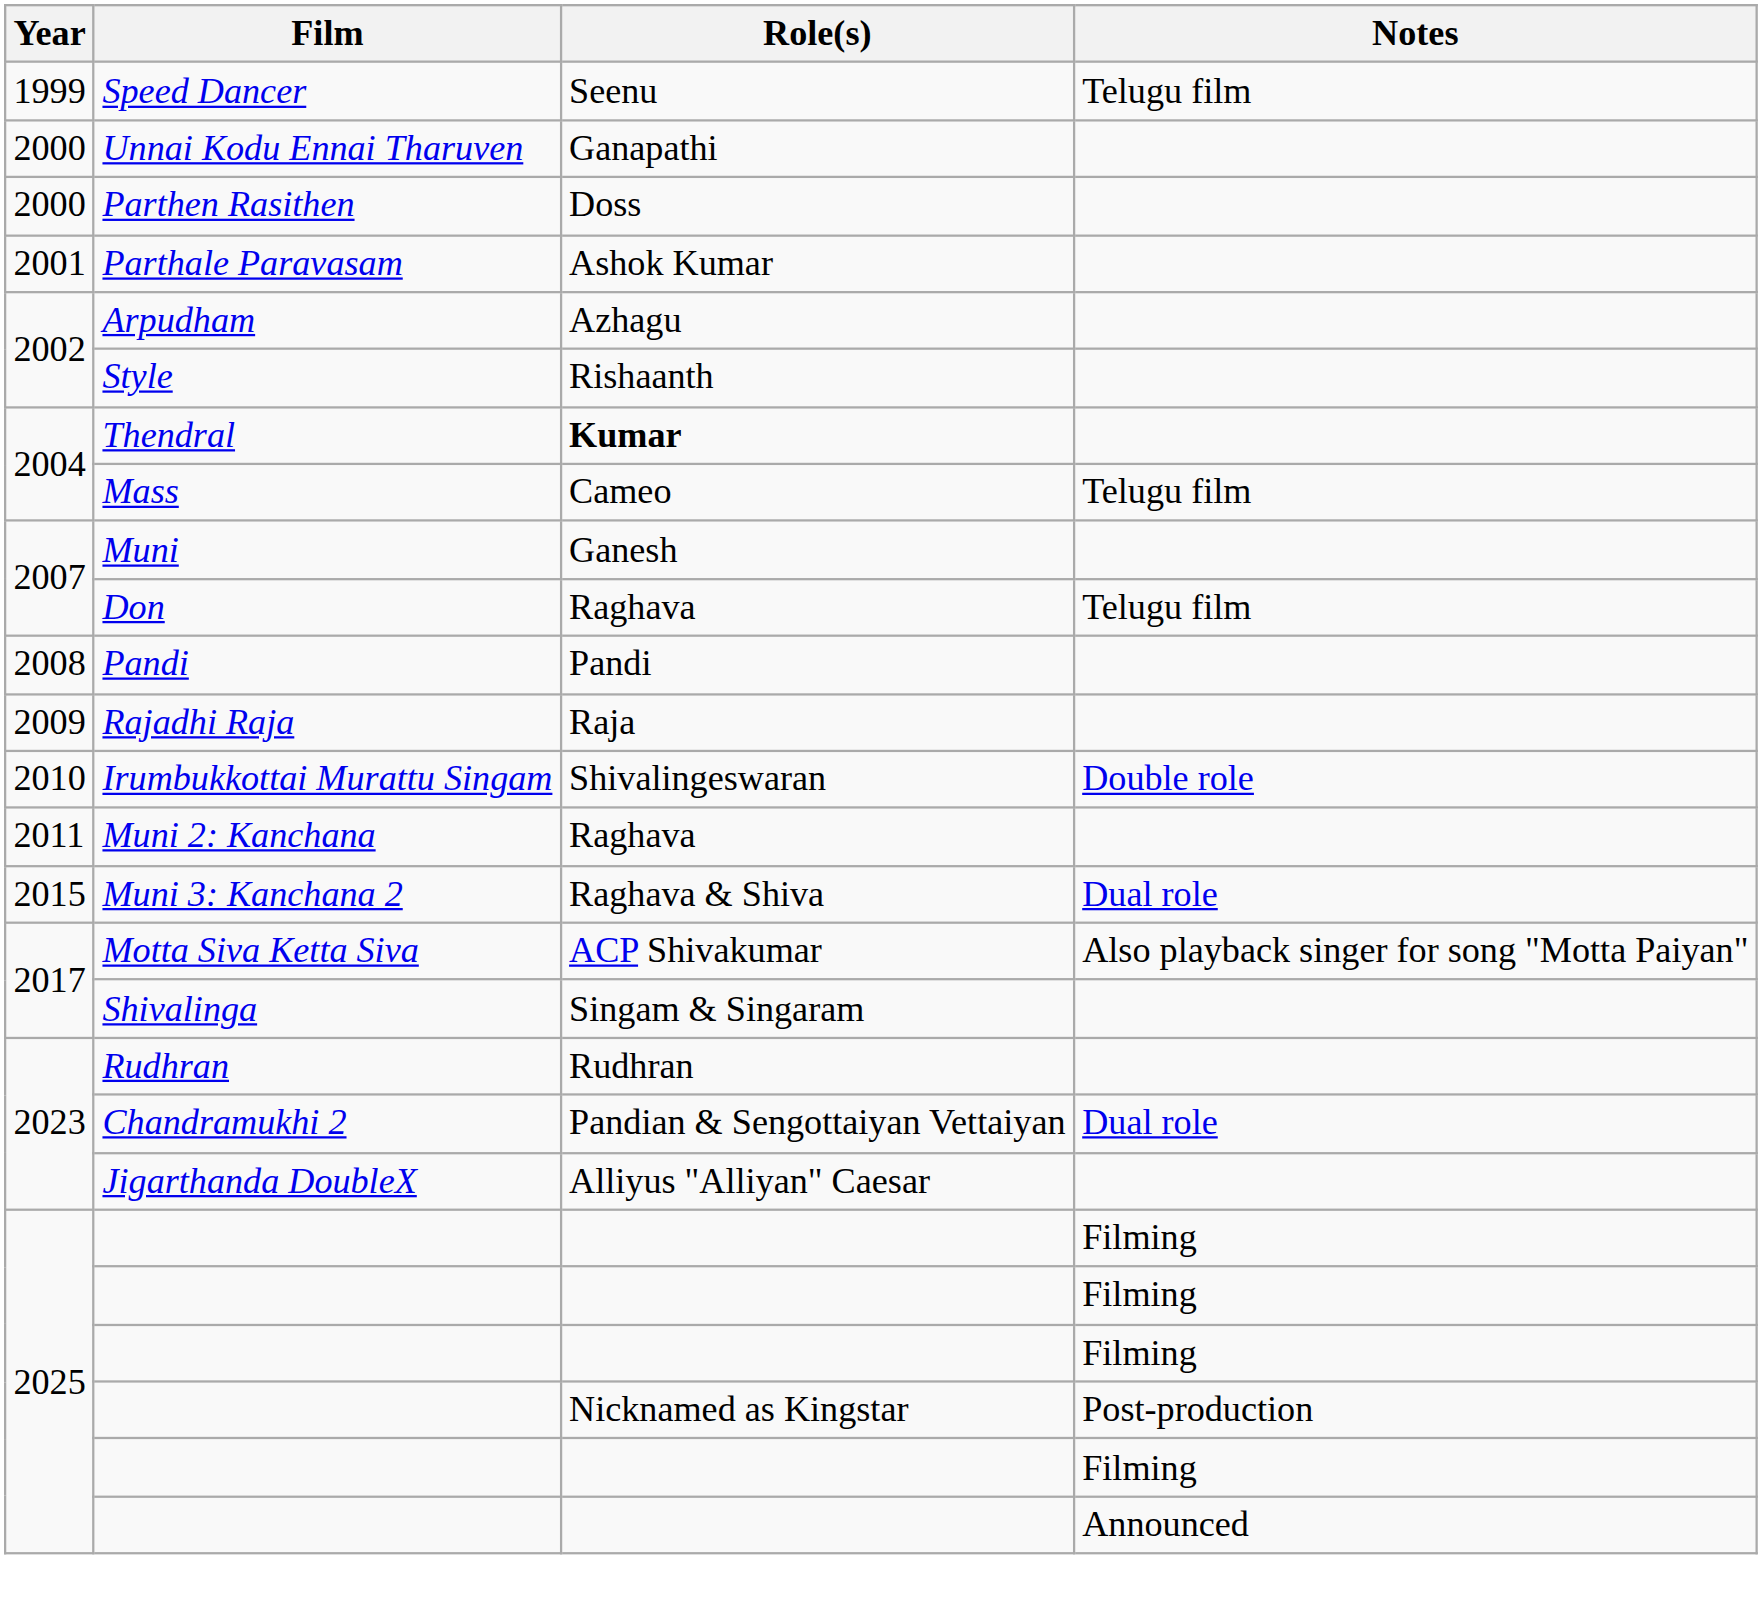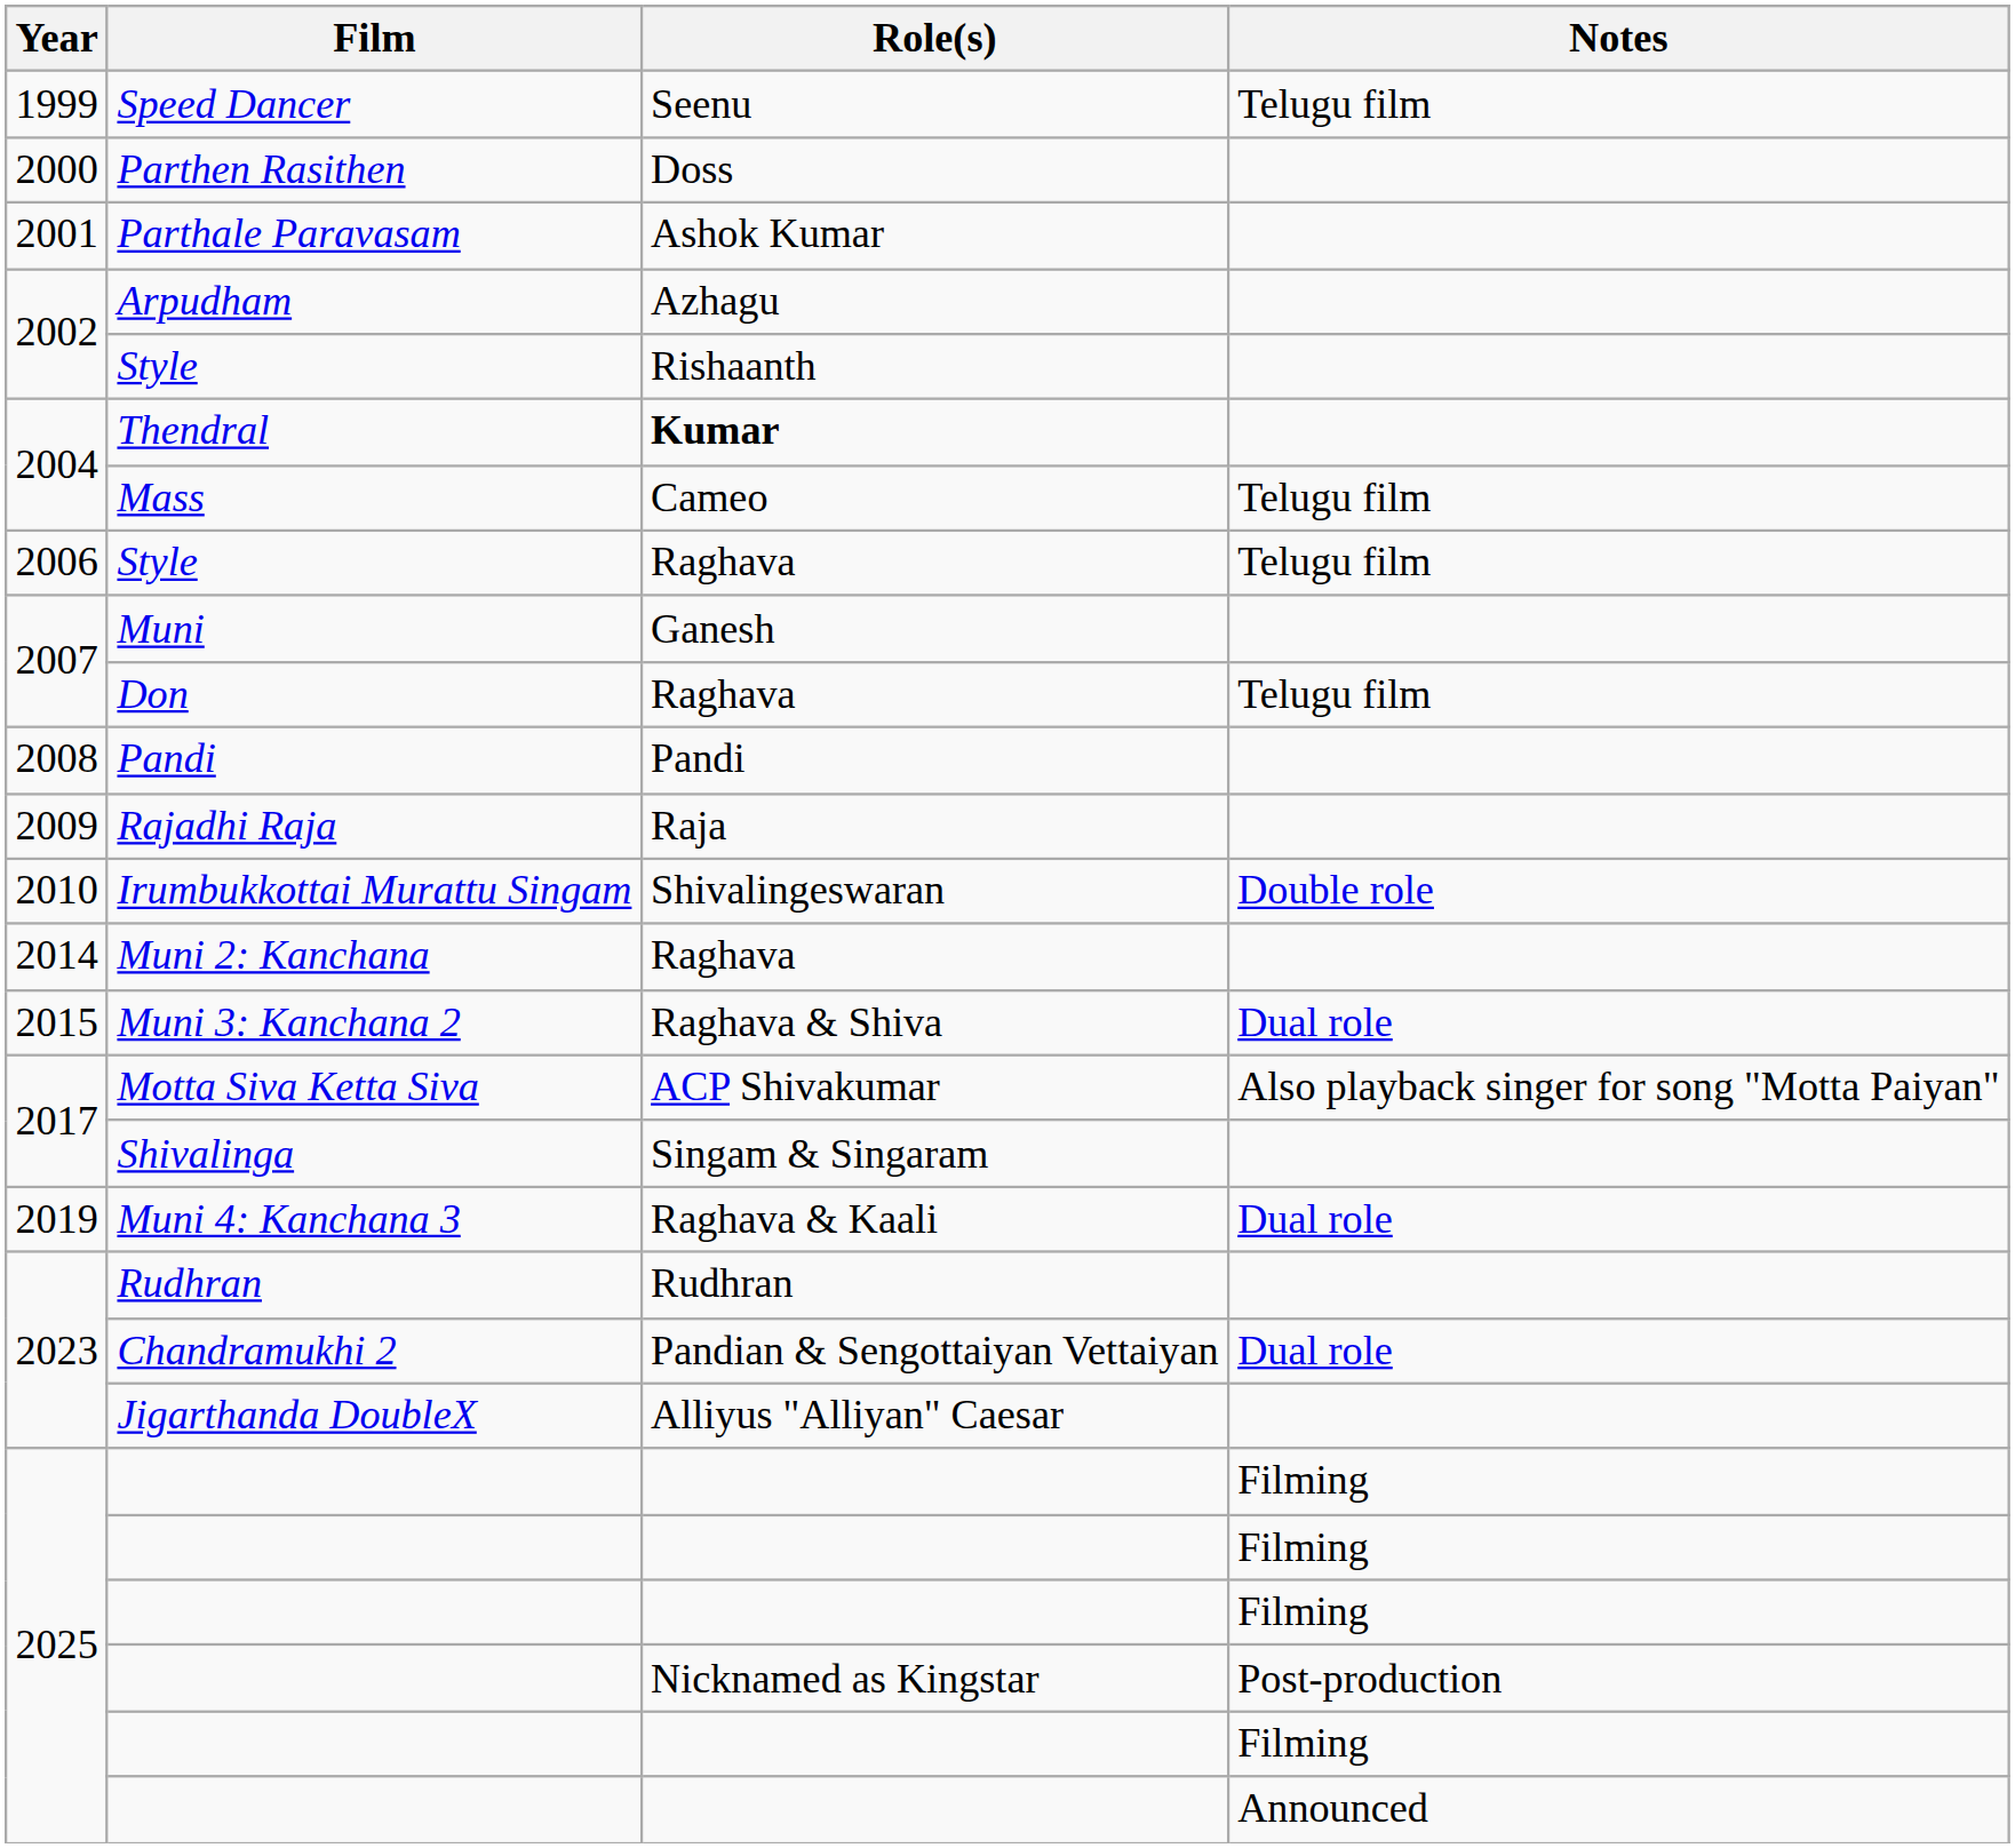- row: 2000 | Unnai Kodu Ennai Tharuven | Ganapathi
+ row: 2006 | Style | Raghava | Telugu film
Muni 2: Kanchana | Year: 2011 -> 2014
+ row: 2019 | Muni 4: Kanchana 3 | Raghava & Kaali | Dual role
